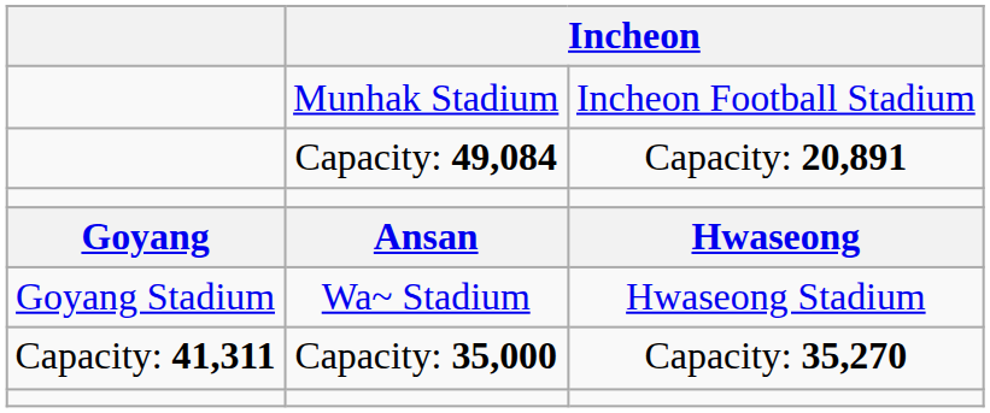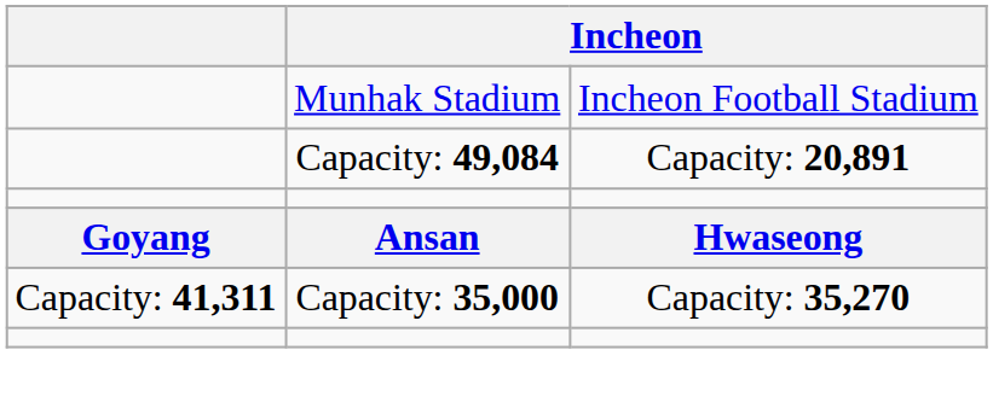- row: Goyang Stadium | Wa~ Stadium | Hwaseong Stadium
